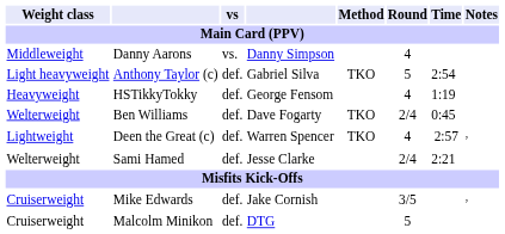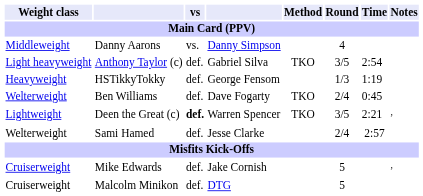Anthony Taylor (c) | Round: 5 -> 3/5
HSTikkyTokky | Round: 4 -> 1/3
Deen the Great (c) | vs: normal -> bold
Deen the Great (c) | Round: 4 -> 3/5
Deen the Great (c) | Time: 2:57 -> 2:21
Sami Hamed | Time: 2:21 -> 2:57
Mike Edwards | Round: 3/5 -> 5
